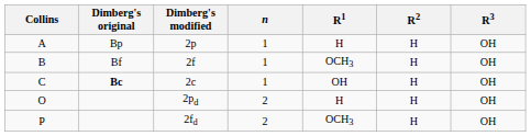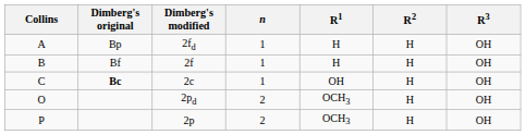A | Dimberg's modified: 2p -> 2fd
B | R1: OCH3 -> H
O | R1: H -> OCH3
P | Dimberg's modified: 2fd -> 2p
